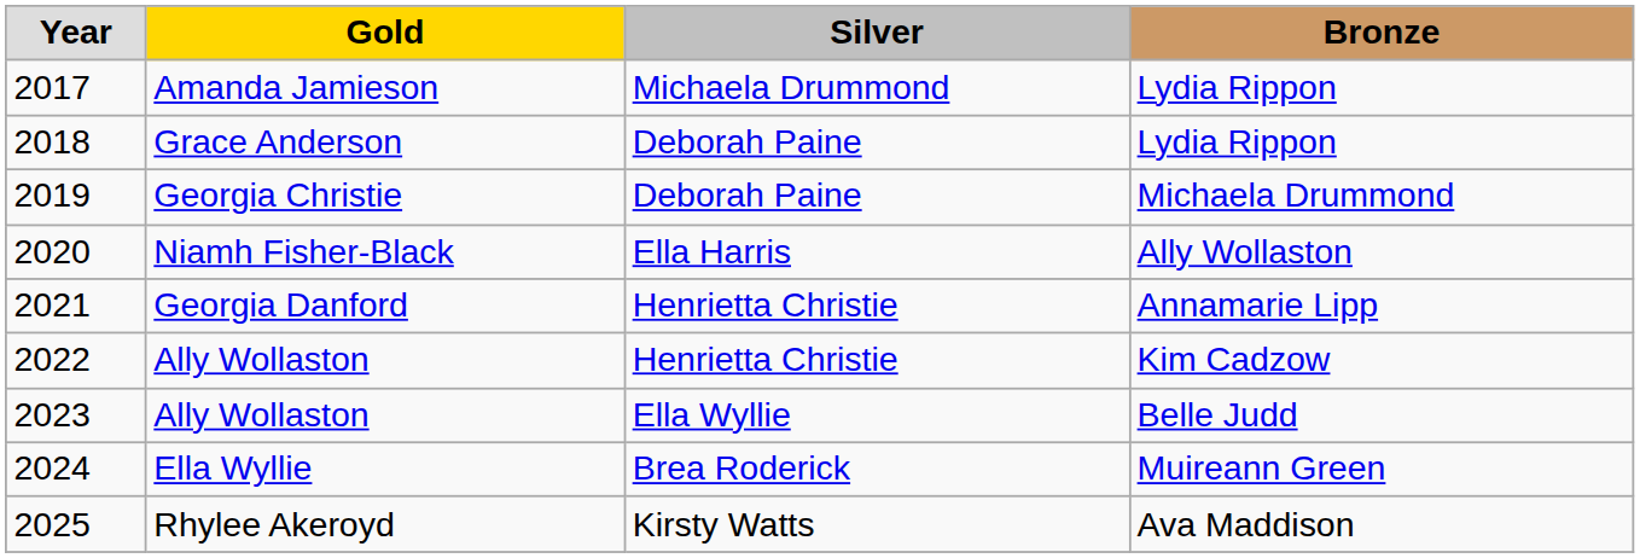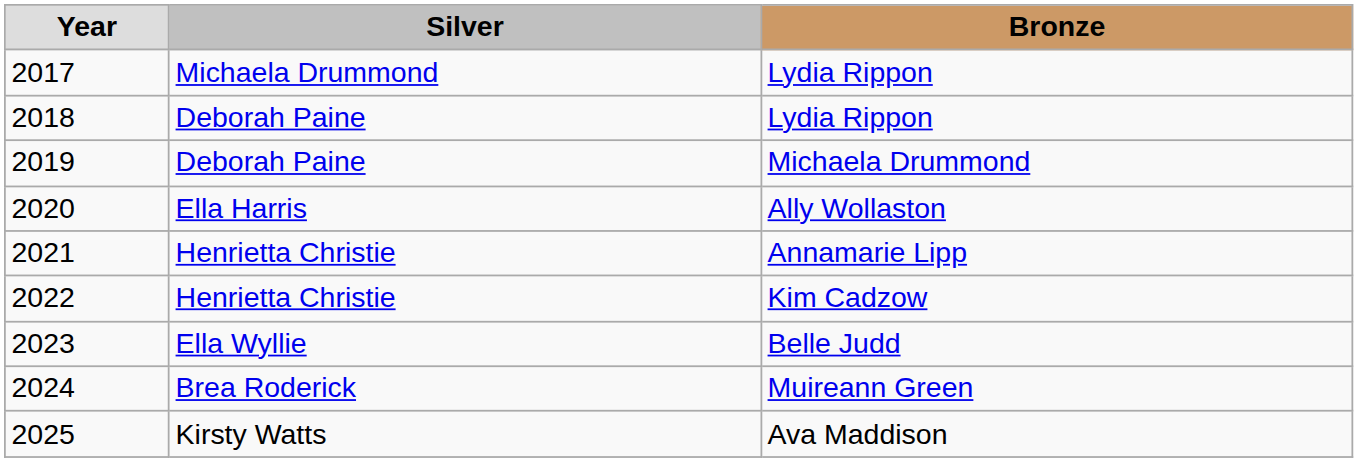- column: Gold | Amanda Jamieson | Grace Anderson | Georgia Christie | Niamh Fisher-Black | Georgia Danford | Ally Wollaston | Ally Wollaston | Ella Wyllie | Rhylee Akeroyd
